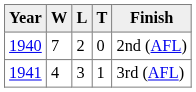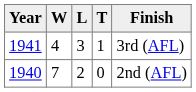rows swapped: 1940 <-> 1941
